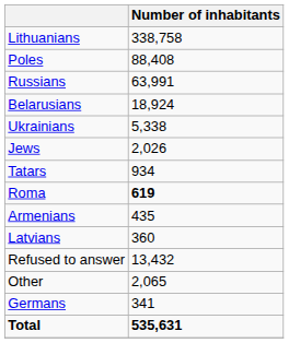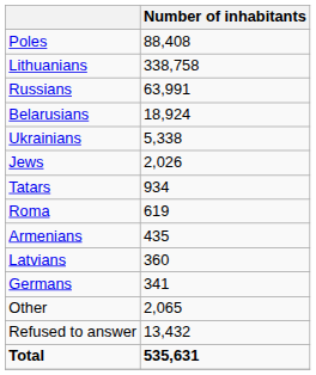rows swapped: Lithuanians <-> Poles
Roma | Number of inhabitants: bold -> normal
rows swapped: Germans <-> Refused to answer
